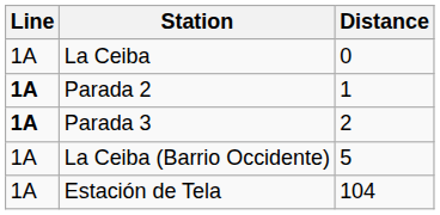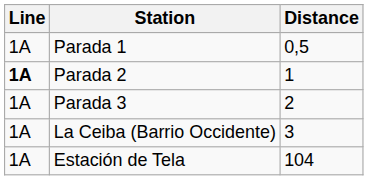- row: 1A | La Ceiba | 0
+ row: 1A | Parada 1 | 0,5
Parada 3 | Line: bold -> normal
La Ceiba (Barrio Occidente) | Distance: 5 -> 3
